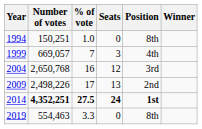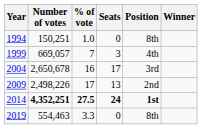2004 | Number of votes: 2,650,768 -> 2,650,678
2004 | Seats: 12 -> 17
